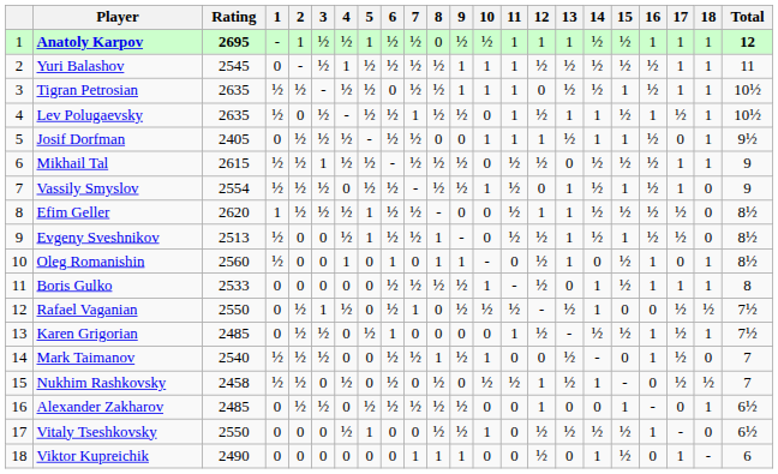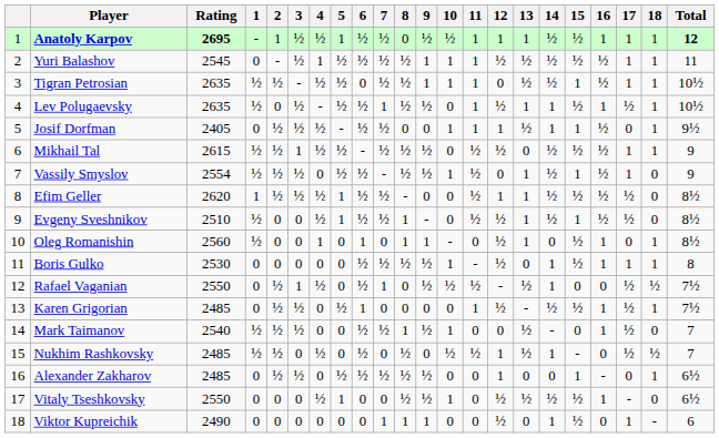Evgeny Sveshnikov | Rating: 2513 -> 2510
Boris Gulko | Rating: 2533 -> 2530
Nukhim Rashkovsky | Rating: 2458 -> 2485
